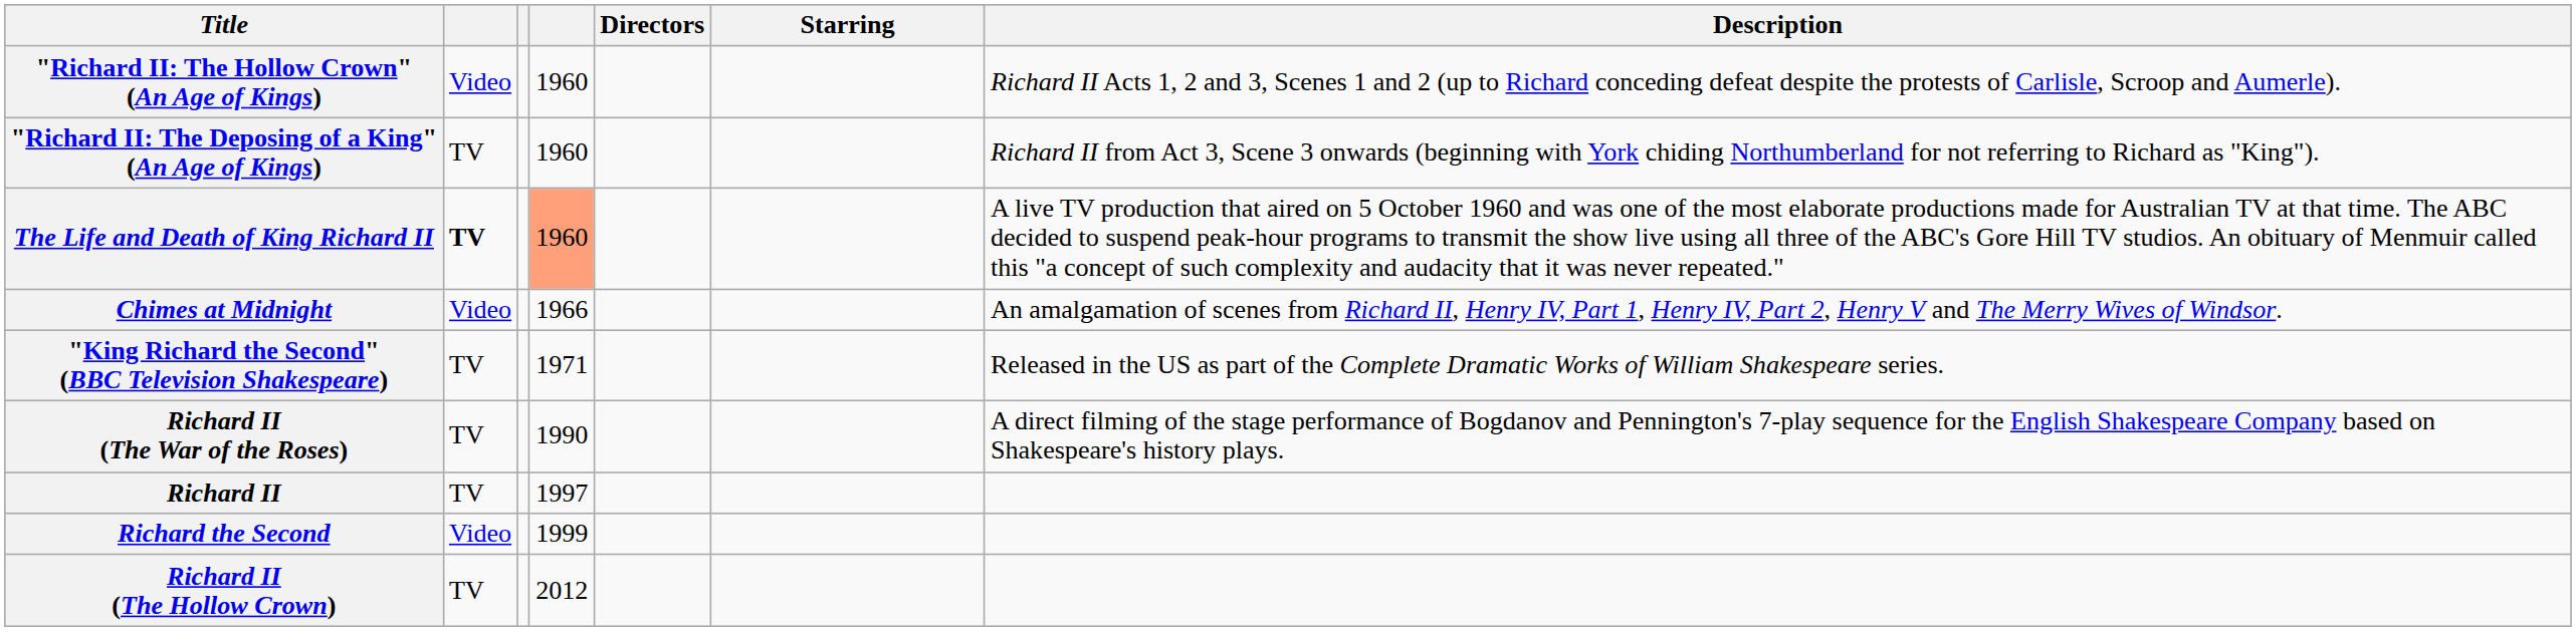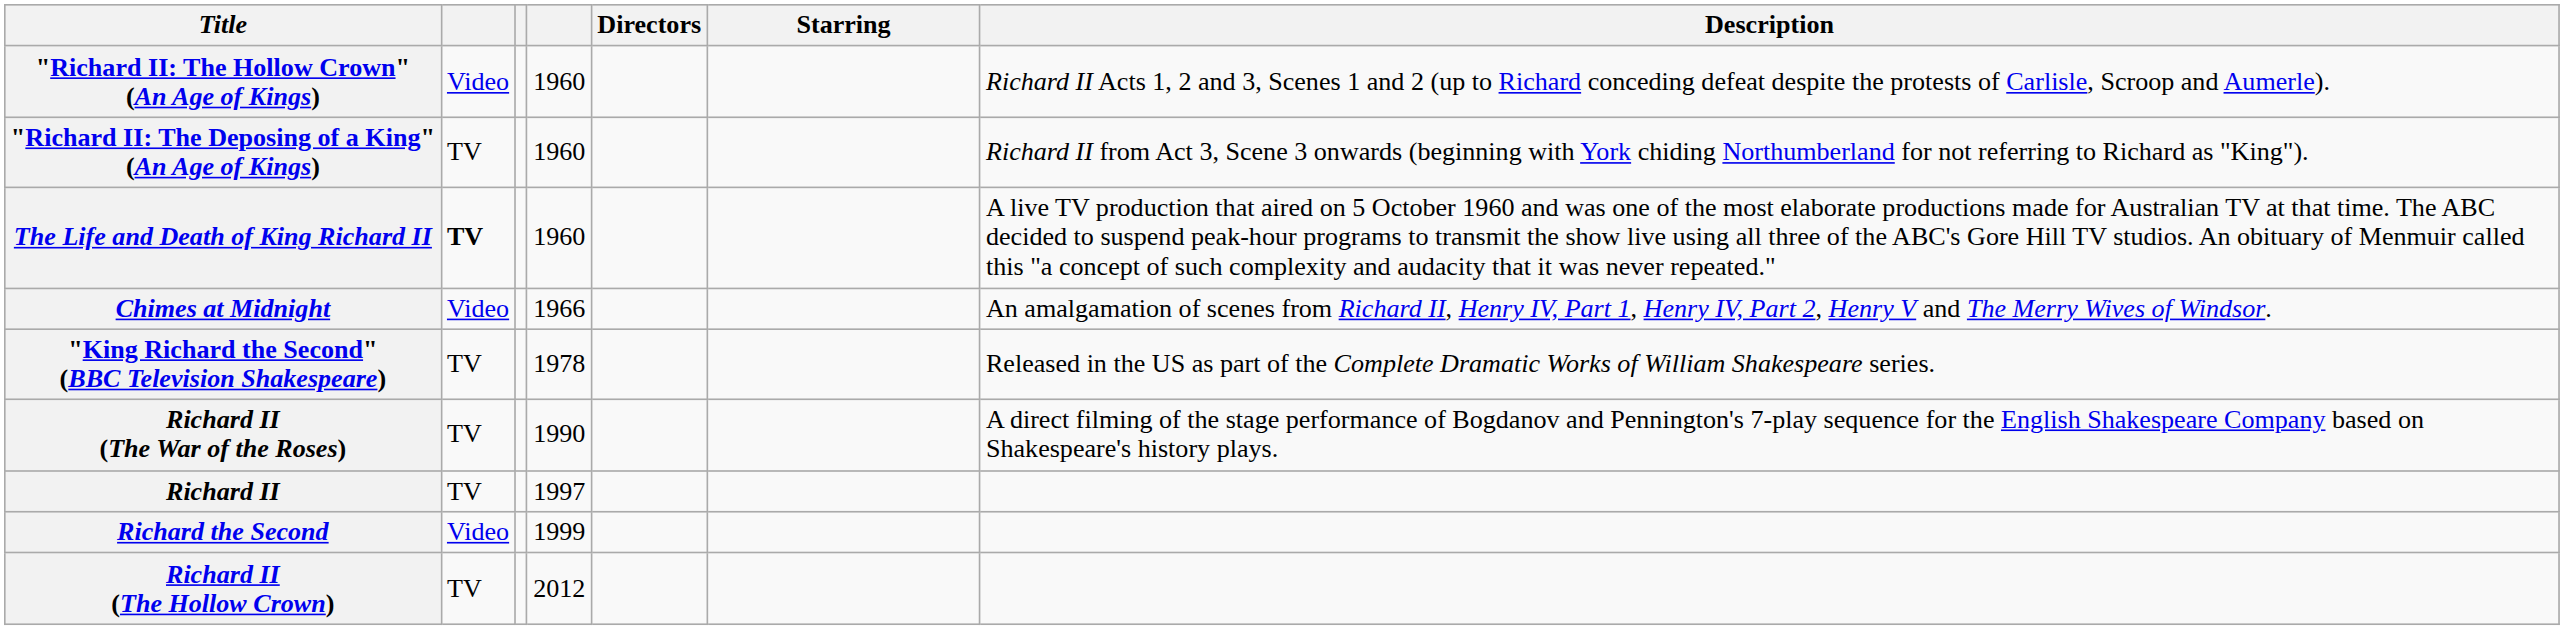The Life and Death of King Richard II | column 4: lightsalmon background -> no background
"King Richard the Second" (BBC Television Shakespeare) | column 4: 1971 -> 1978
